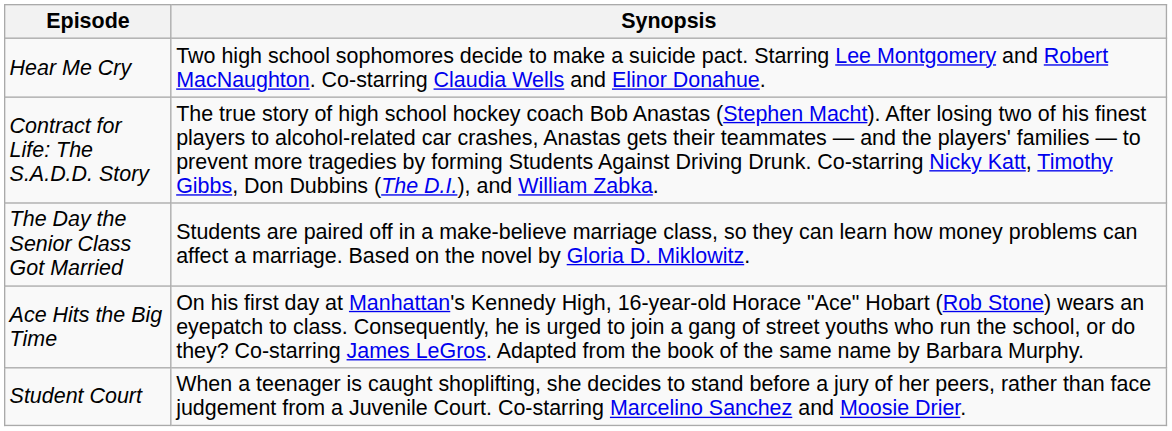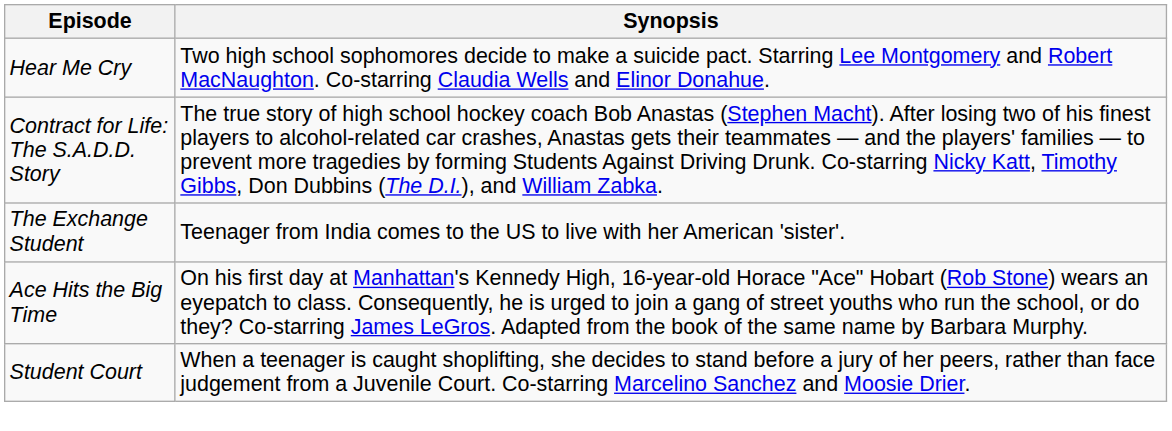+ row: The Exchange Student | Teenager from India comes to the US to live with her American 'sister'.
- row: The Day the Senior Class Got Married | Students are paired off in a make-believe marriage class, so they can learn how money problems can affect a marriage. Based on the novel by Gloria D. Miklowitz.
